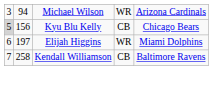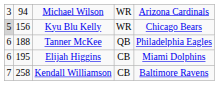Kyu Blu Kelly | column 4: CB -> WR
+ row: 6 | 188 | Tanner McKee | QB | Philadelphia Eagles
Elijah Higgins | column 2: 197 -> 195
Elijah Higgins | column 4: WR -> CB
